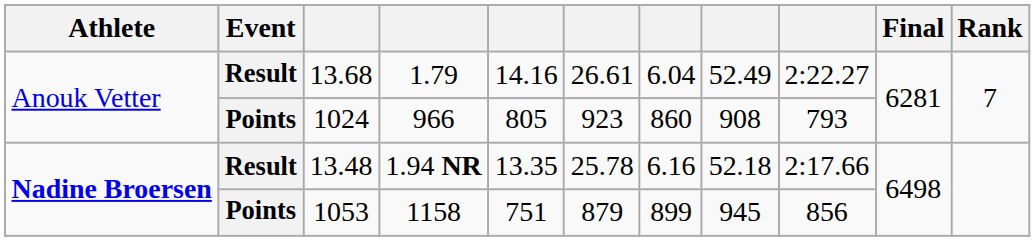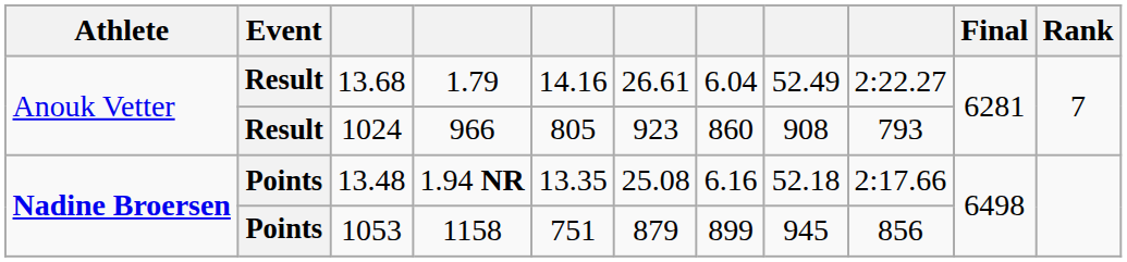1024 | Event: Points -> Result
13.48 | Event: Result -> Points
13.48 | column 6: 25.78 -> 25.08
